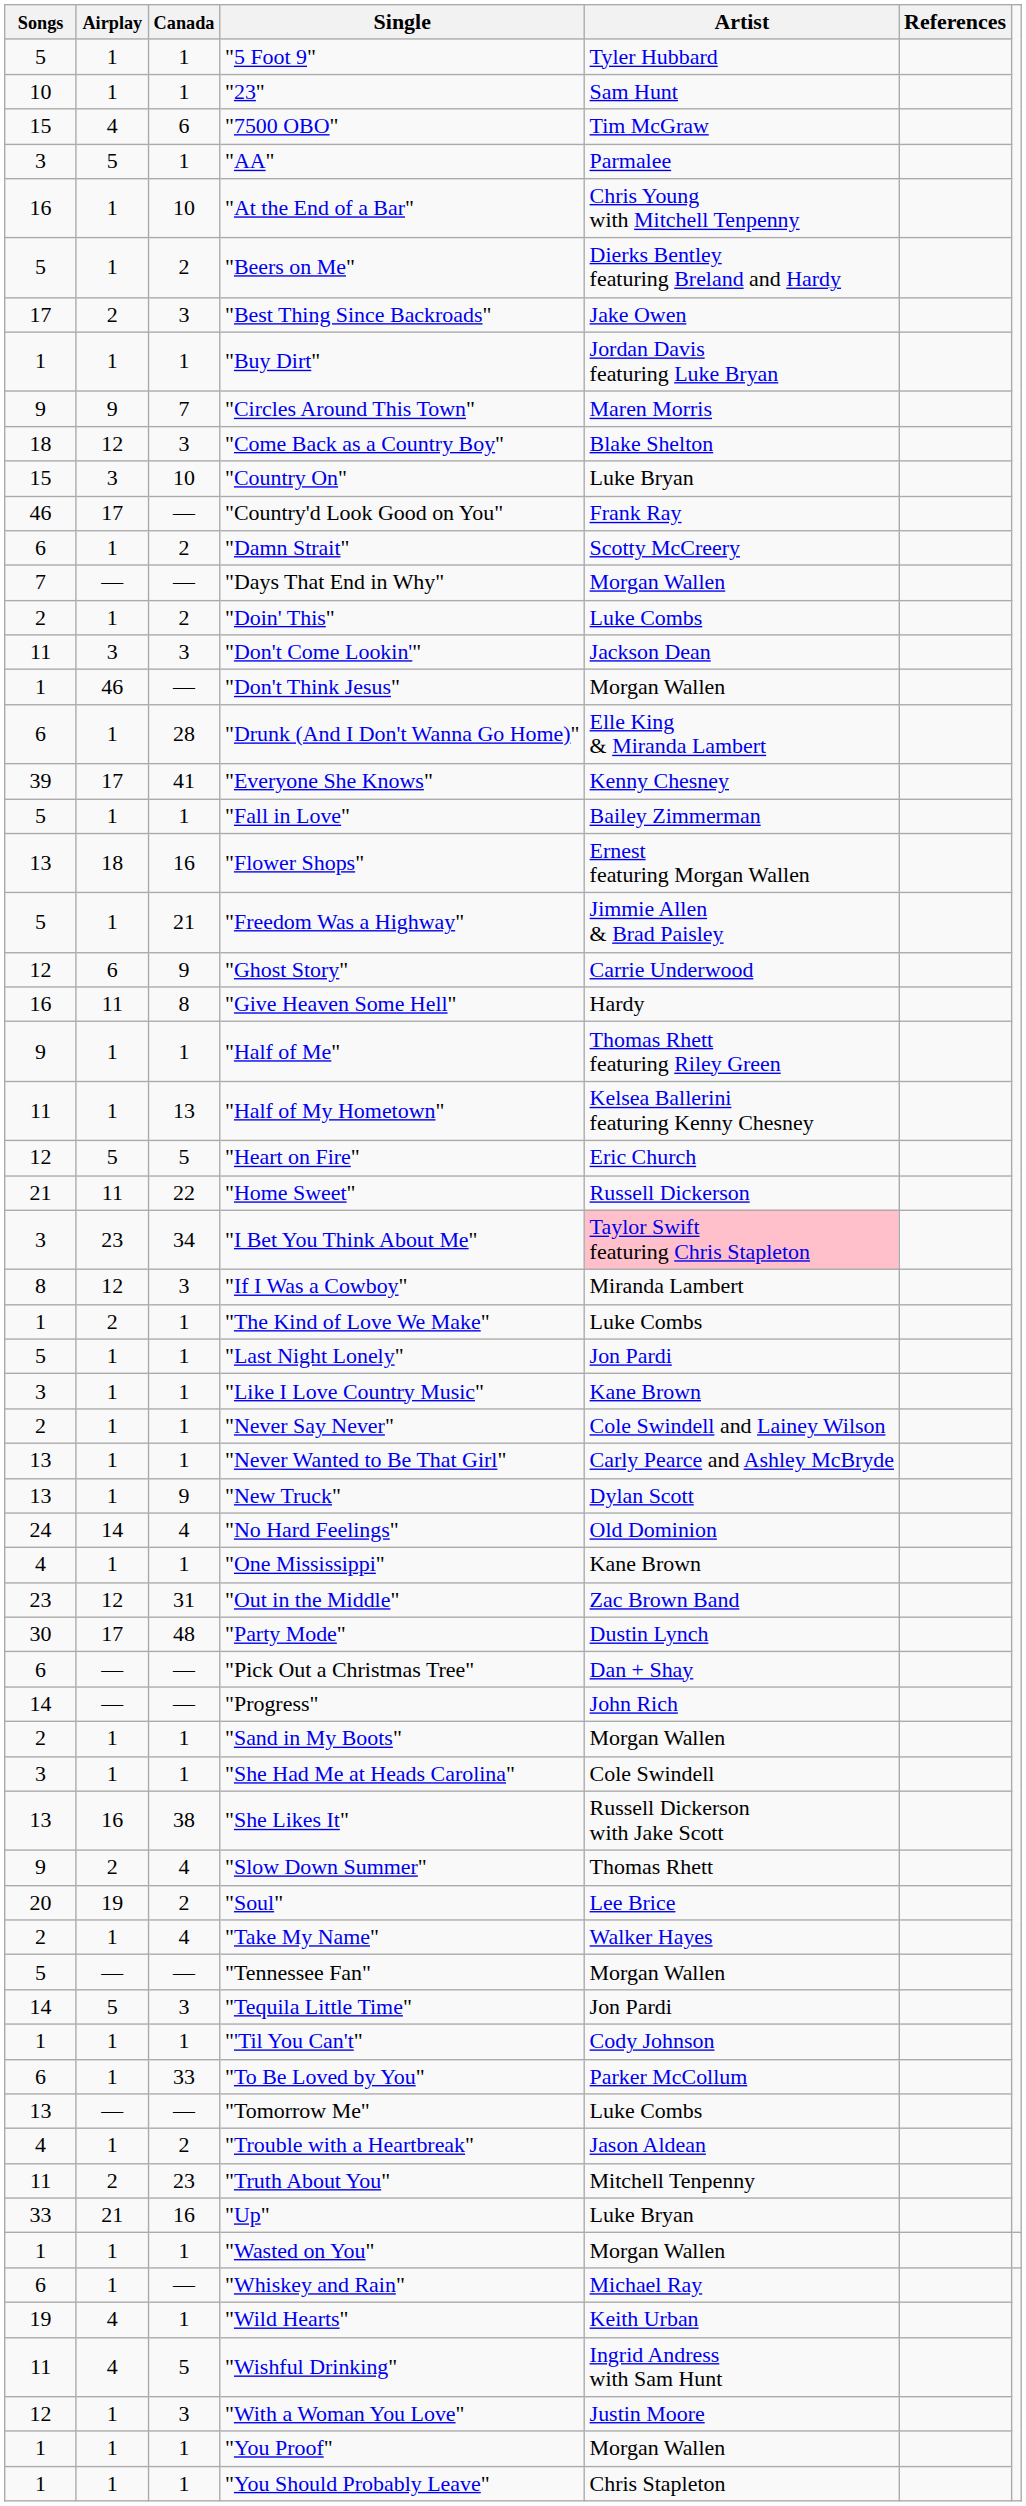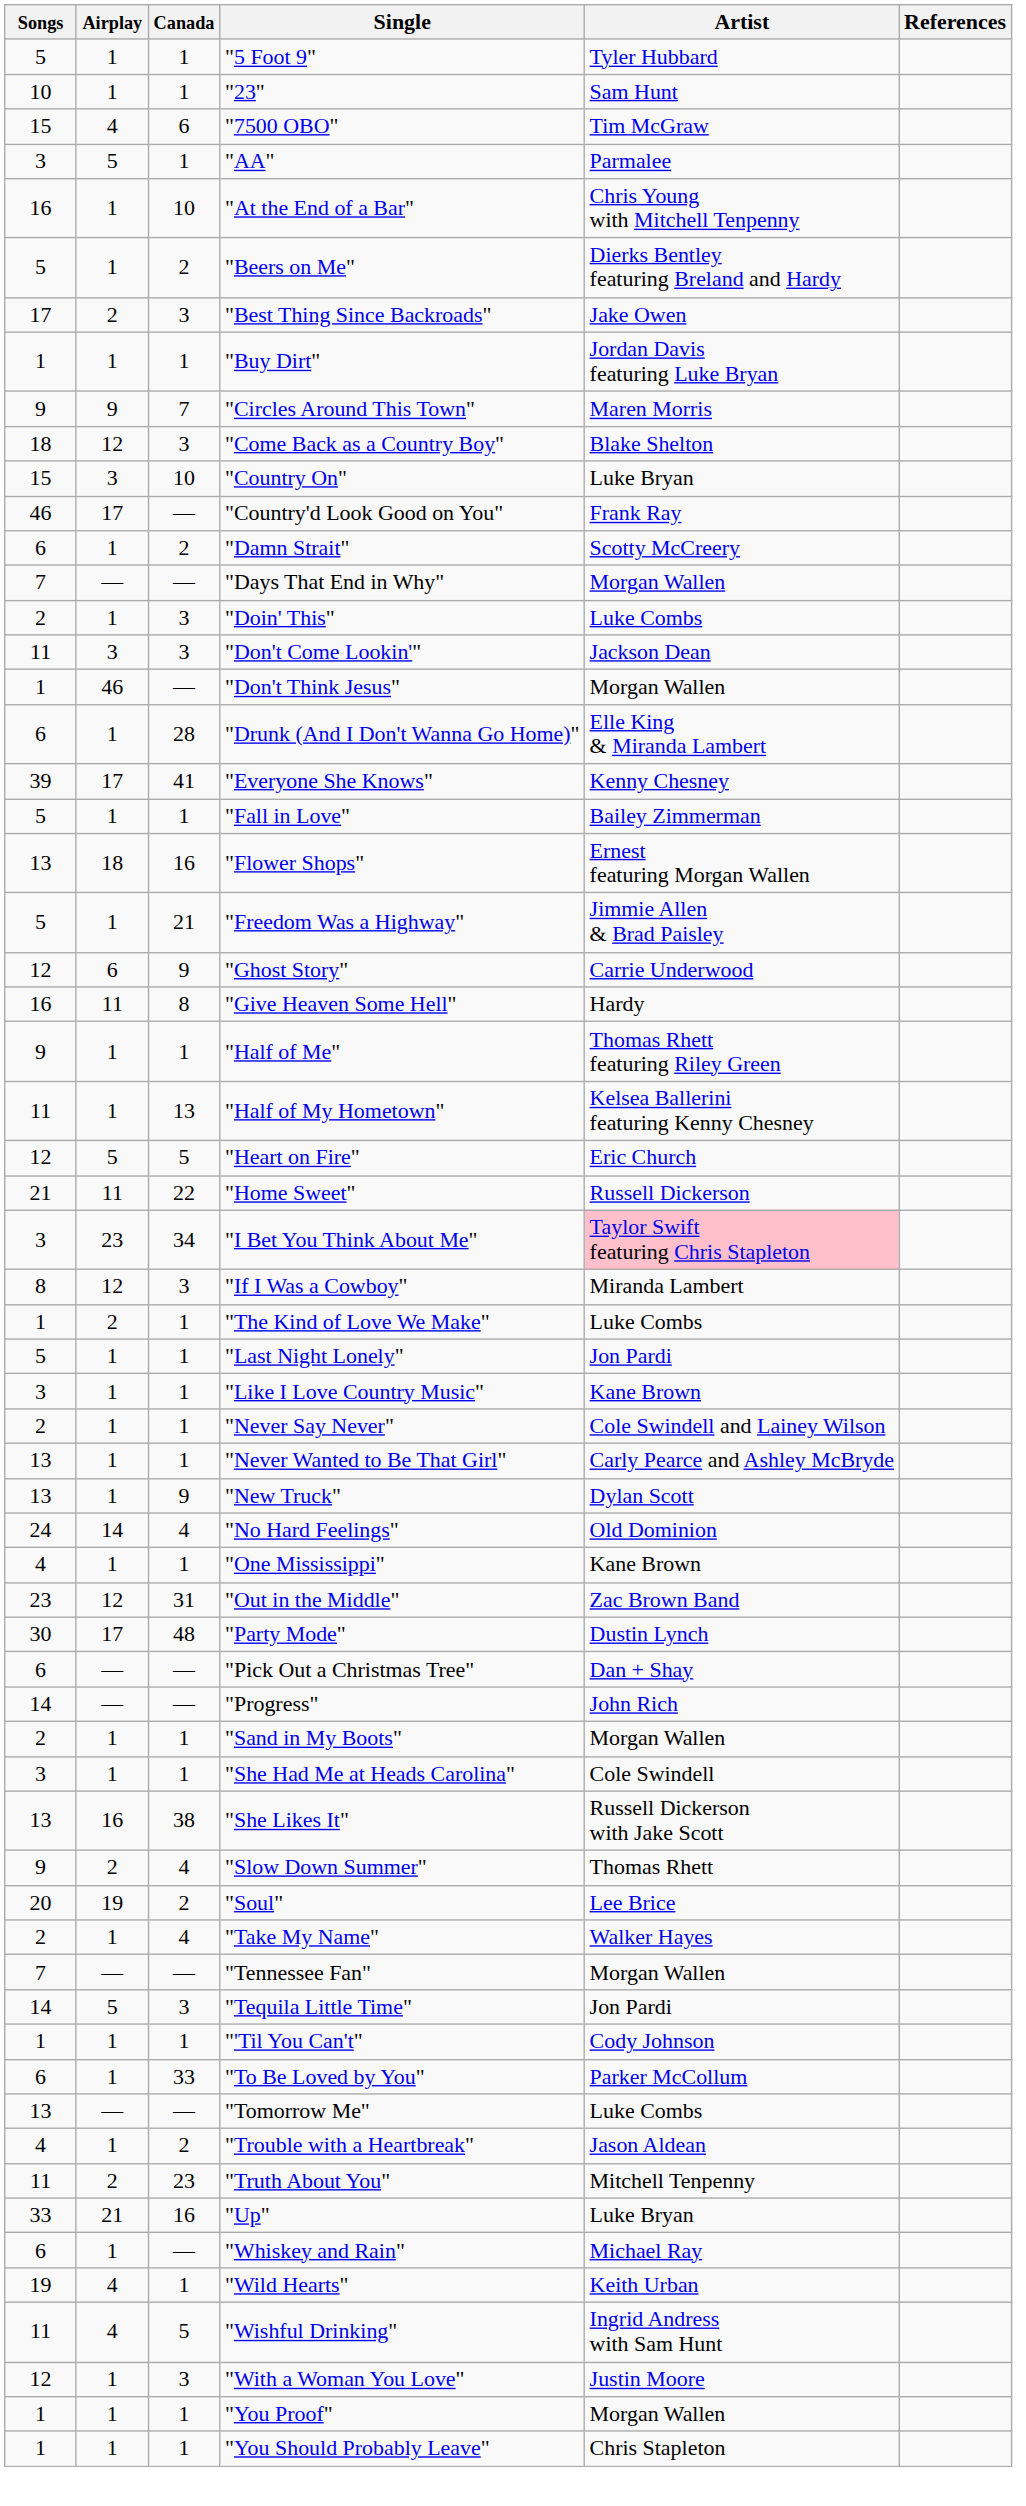"Doin' This" | Canada: 2 -> 3
"Tennessee Fan" | Songs: 5 -> 7
- row: 1 | 1 | 1 | "Wasted on You" | Morgan Wallen
